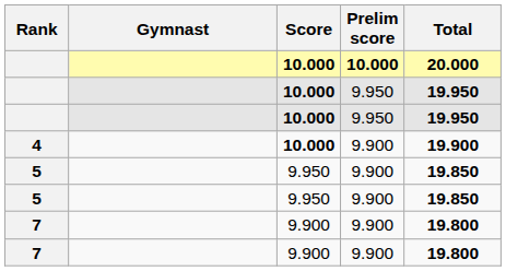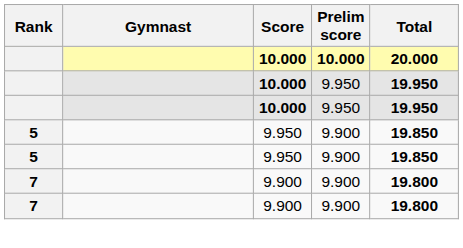- row: 4 | 10.000 | 9.900 | 19.900
